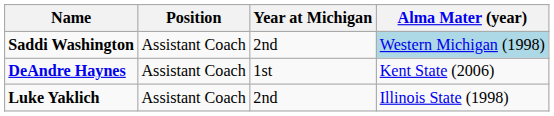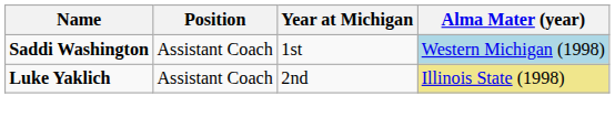Saddi Washington | Year at Michigan: 2nd -> 1st
- row: DeAndre Haynes | Assistant Coach | 1st | Kent State (2006)
Luke Yaklich | Alma Mater (year): no background -> khaki background
